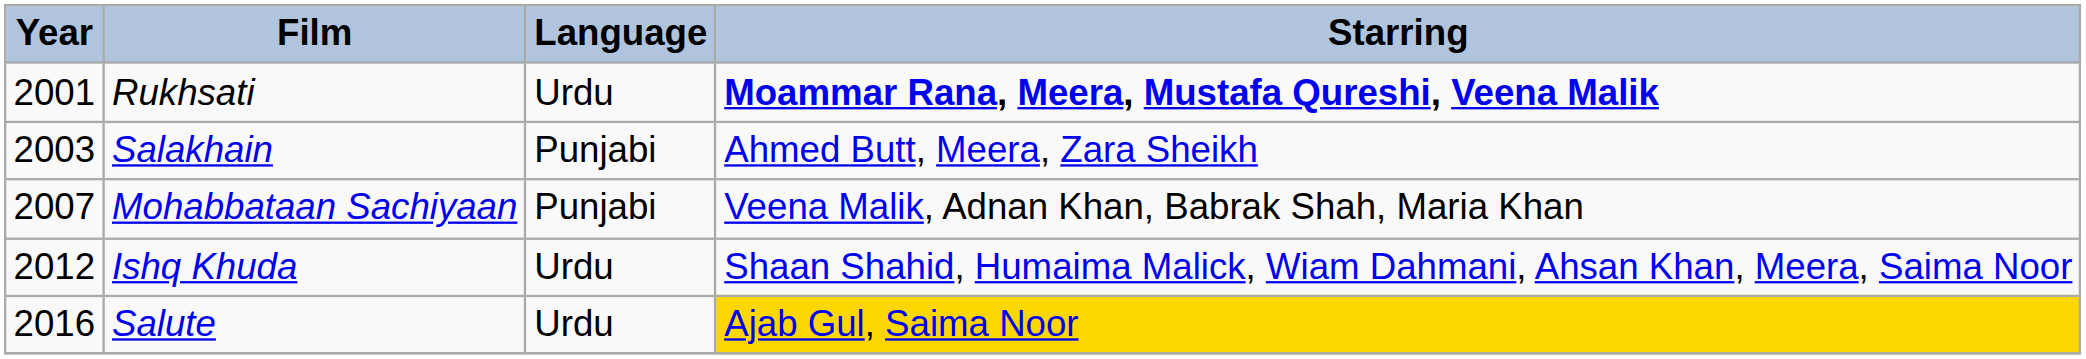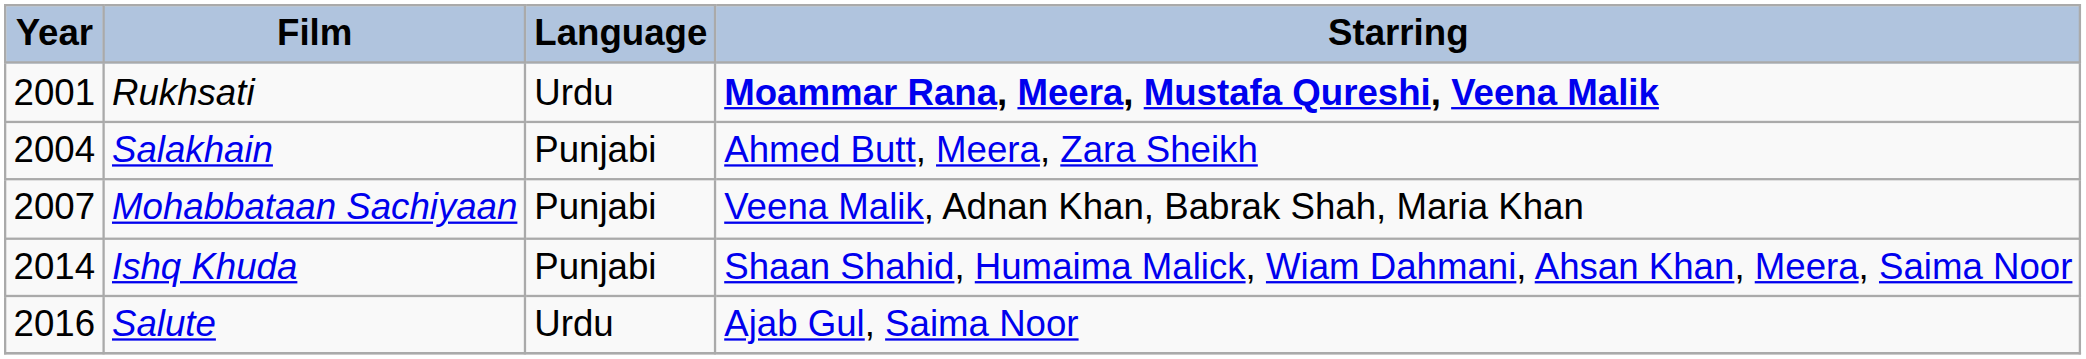Salakhain | Year: 2003 -> 2004
Ishq Khuda | Year: 2012 -> 2014
Ishq Khuda | Language: Urdu -> Punjabi
Salute | Starring: gold background -> no background
